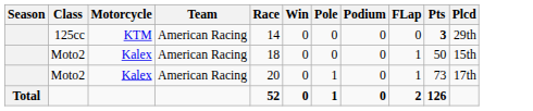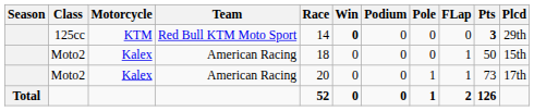columns swapped: Podium <-> Pole
125cc | Team: American Racing -> Red Bull KTM Moto Sport
125cc | Win: normal -> bold
